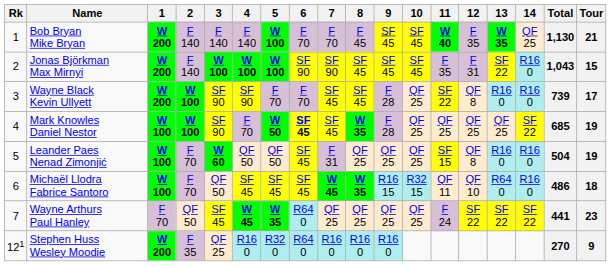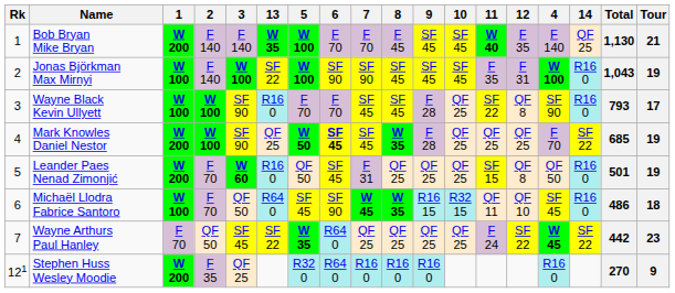columns swapped: 4 <-> 13
Jonas Björkman Max Mirnyi | 1: W 200 -> W 100
Jonas Björkman Max Mirnyi | Tour: 15 -> 19
Wayne Black Kevin Ullyett | 1: W 200 -> W 100
Wayne Black Kevin Ullyett | Total: 739 -> 793
Mark Knowles Daniel Nestor | 1: W 100 -> W 200
Leander Paes Nenad Zimonjić | 1: W 100 -> W 200
Leander Paes Nenad Zimonjić | Total: 504 -> 501
Michaël Llodra Fabrice Santoro | 6: SF 45 -> SF 90
Wayne Arthurs Paul Hanley | Total: 441 -> 442
